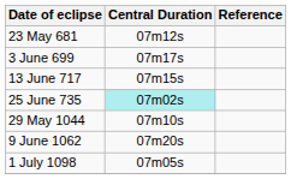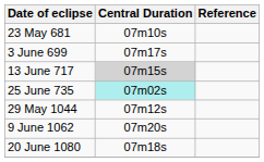23 May 681 | Central Duration: 07m12s -> 07m10s
13 June 717 | Central Duration: no background -> lightgrey background
29 May 1044 | Central Duration: 07m10s -> 07m12s
+ row: 20 June 1080 | 07m18s
- row: 1 July 1098 | 07m05s
